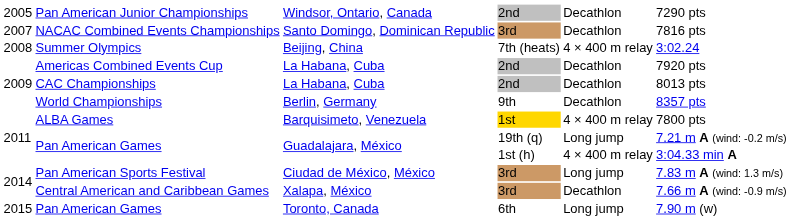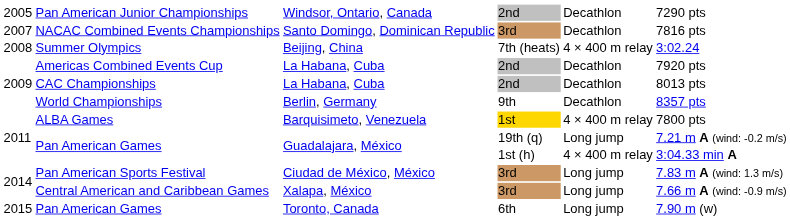Central American and Caribbean Games | column 5: Decathlon -> Long jump
